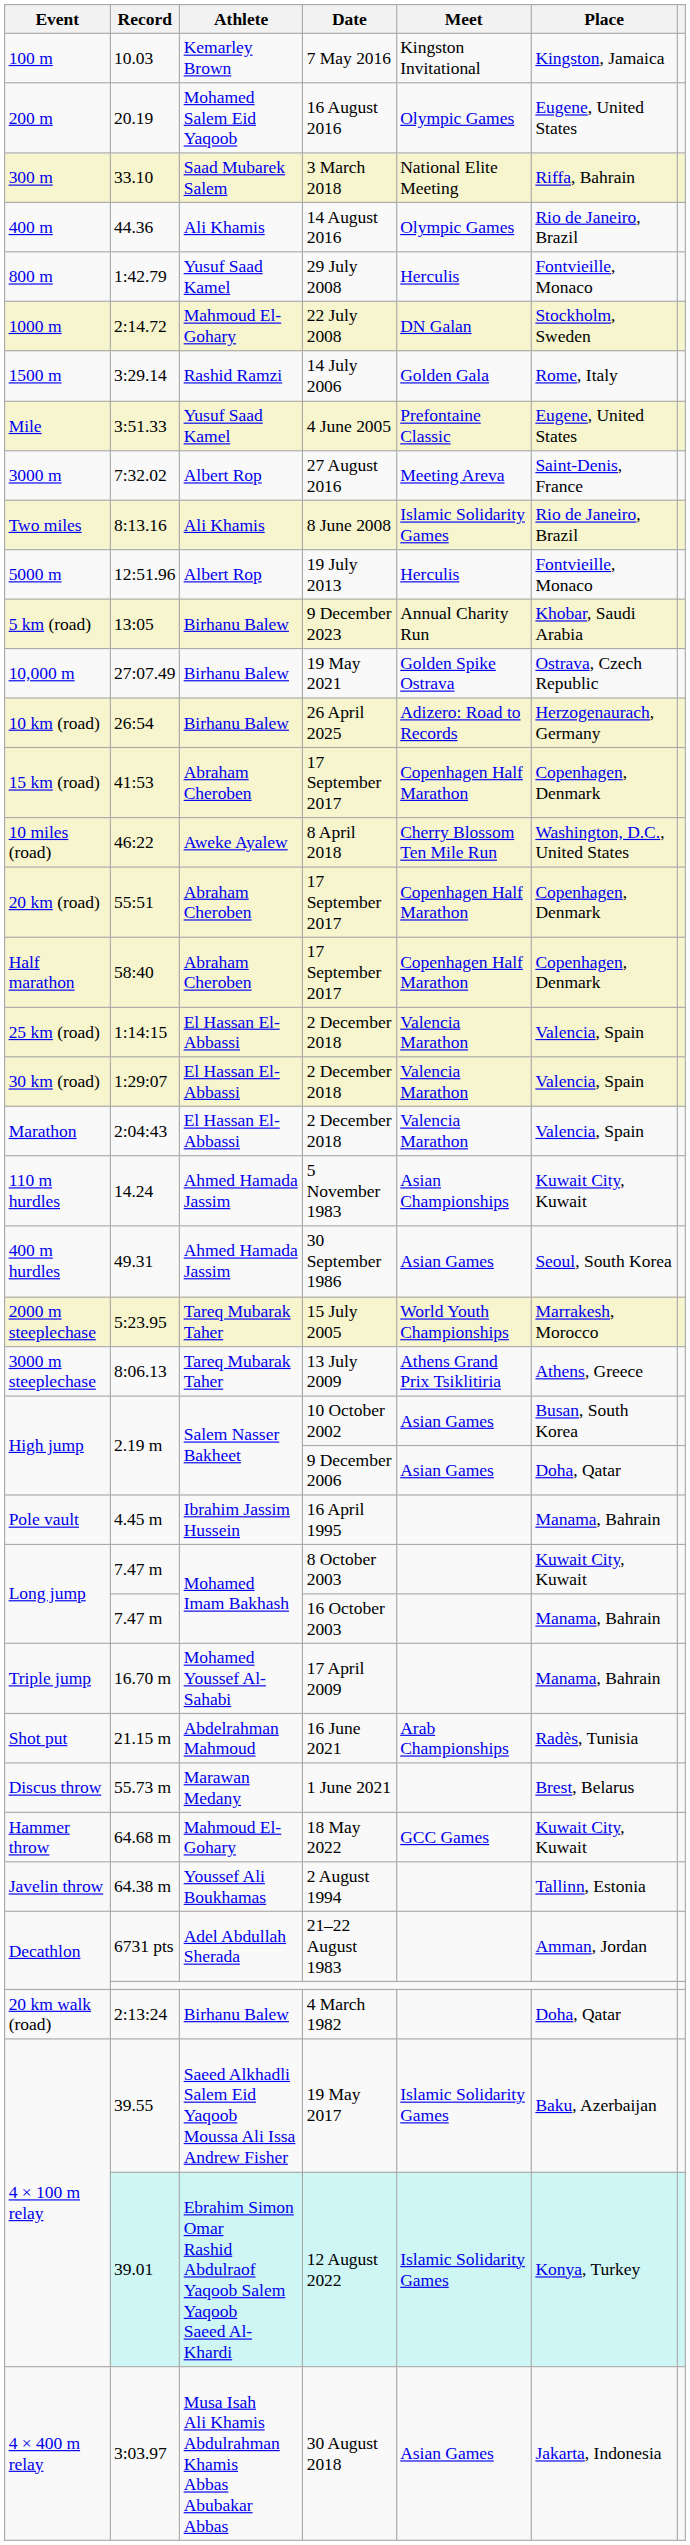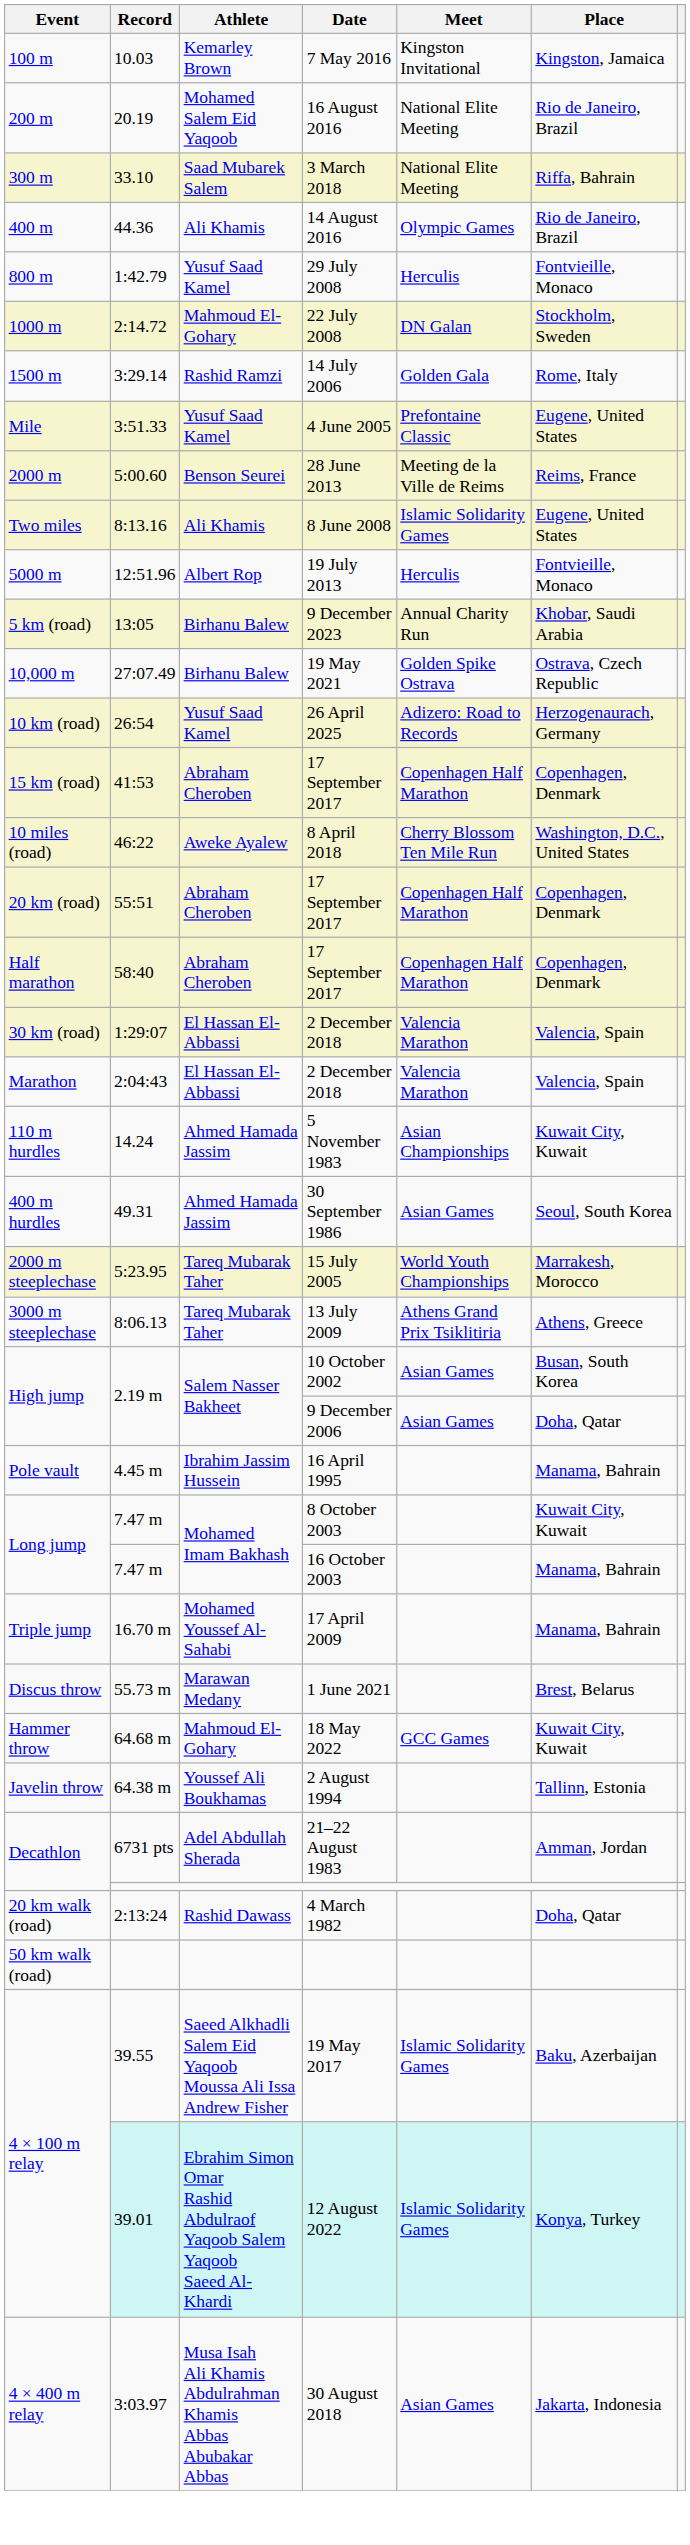200 m | Meet: Olympic Games -> National Elite Meeting
200 m | Place: Eugene, United States -> Rio de Janeiro, Brazil
+ row: 2000 m | 5:00.60 | Benson Seurei | 28 June 2013 | Meeting de la Ville de Reims | Reims, France
- row: 3000 m | 7:32.02 | Albert Rop | 27 August 2016 | Meeting Areva | Saint-Denis, France
Two miles | Place: Rio de Janeiro, Brazil -> Eugene, United States
10 km (road) | Athlete: Birhanu Balew -> Yusuf Saad Kamel
- row: 25 km (road) | 1:14:15 | El Hassan El-Abbassi | 2 December 2018 | Valencia Marathon | Valencia, Spain
- row: Shot put | 21.15 m | Abdelrahman Mahmoud | 16 June 2021 | Arab Championships | Radès, Tunisia
20 km walk (road) | Athlete: Birhanu Balew -> Rashid Dawass
+ row: 50 km walk (road)
